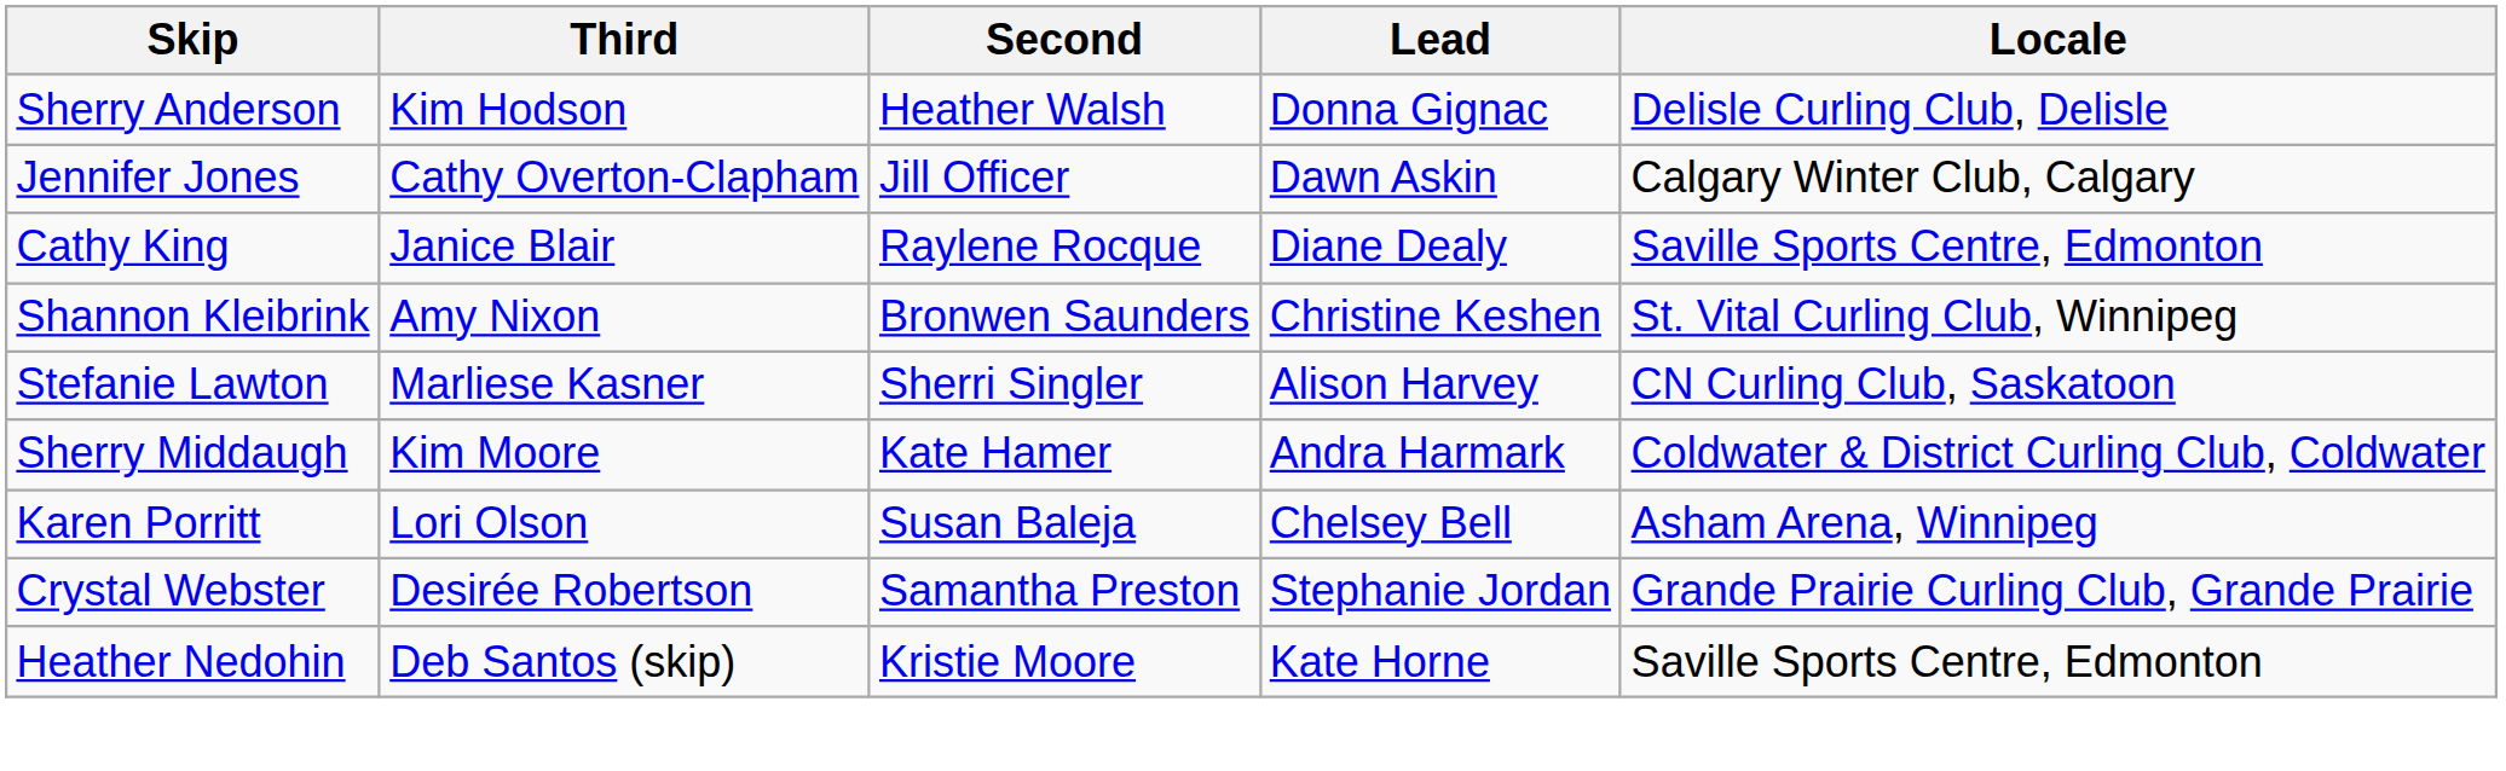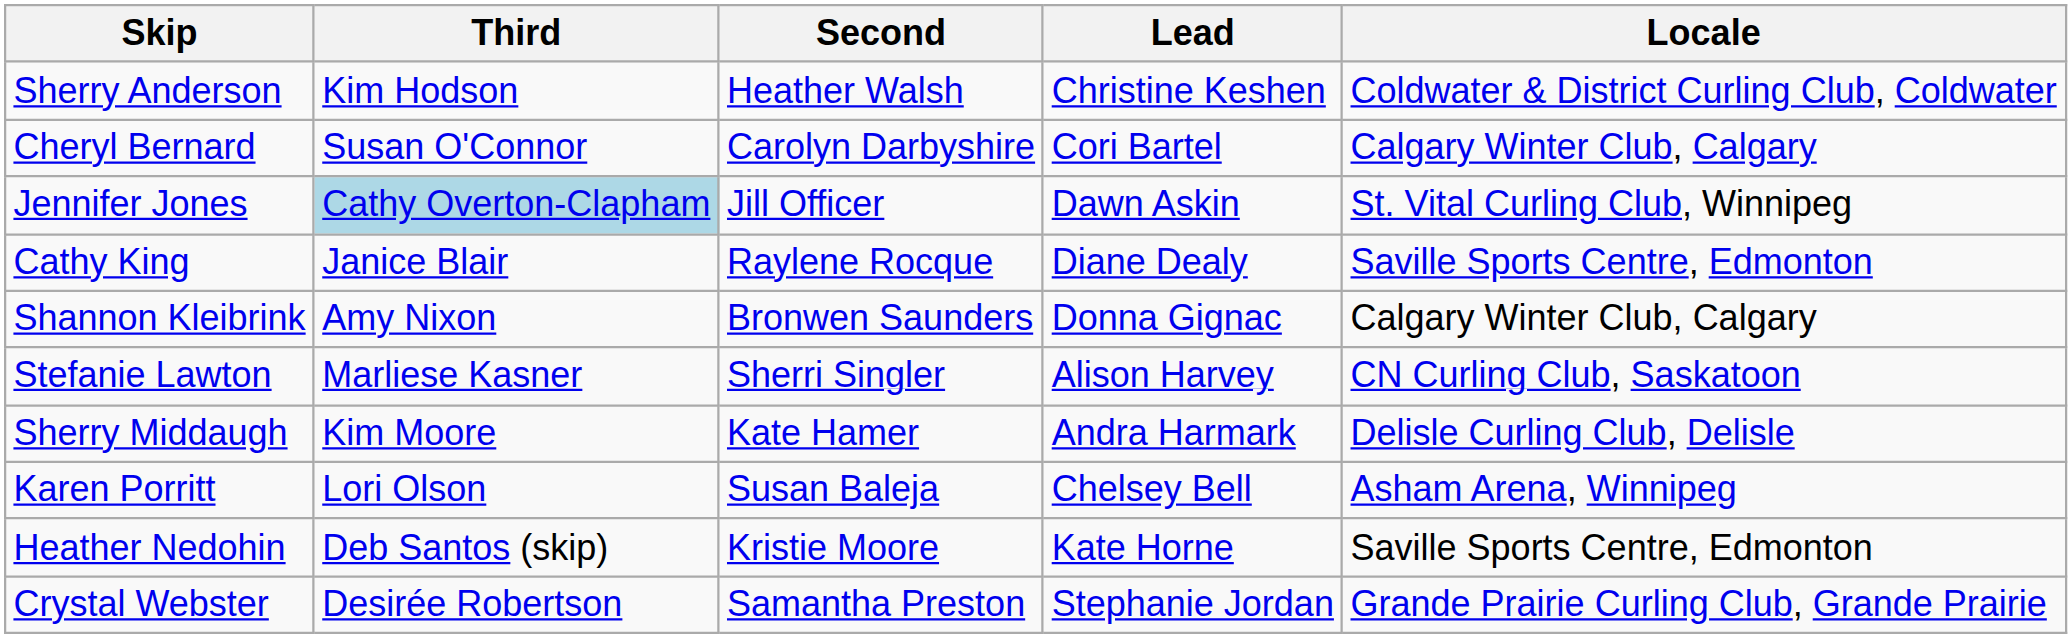Sherry Anderson | Lead: Donna Gignac -> Christine Keshen
Sherry Anderson | Locale: Delisle Curling Club, Delisle -> Coldwater & District Curling Club, Coldwater
+ row: Cheryl Bernard | Susan O'Connor | Carolyn Darbyshire | Cori Bartel | Calgary Winter Club, Calgary
Jennifer Jones | Third: no background -> lightblue background
Jennifer Jones | Locale: Calgary Winter Club, Calgary -> St. Vital Curling Club, Winnipeg
Shannon Kleibrink | Lead: Christine Keshen -> Donna Gignac
Shannon Kleibrink | Locale: St. Vital Curling Club, Winnipeg -> Calgary Winter Club, Calgary
Sherry Middaugh | Locale: Coldwater & District Curling Club, Coldwater -> Delisle Curling Club, Delisle
rows swapped: Heather Nedohin <-> Crystal Webster
